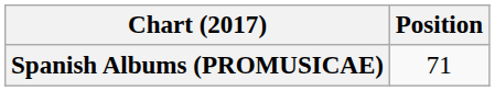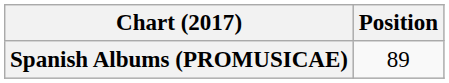Spanish Albums (PROMUSICAE) | Position: 71 -> 89
